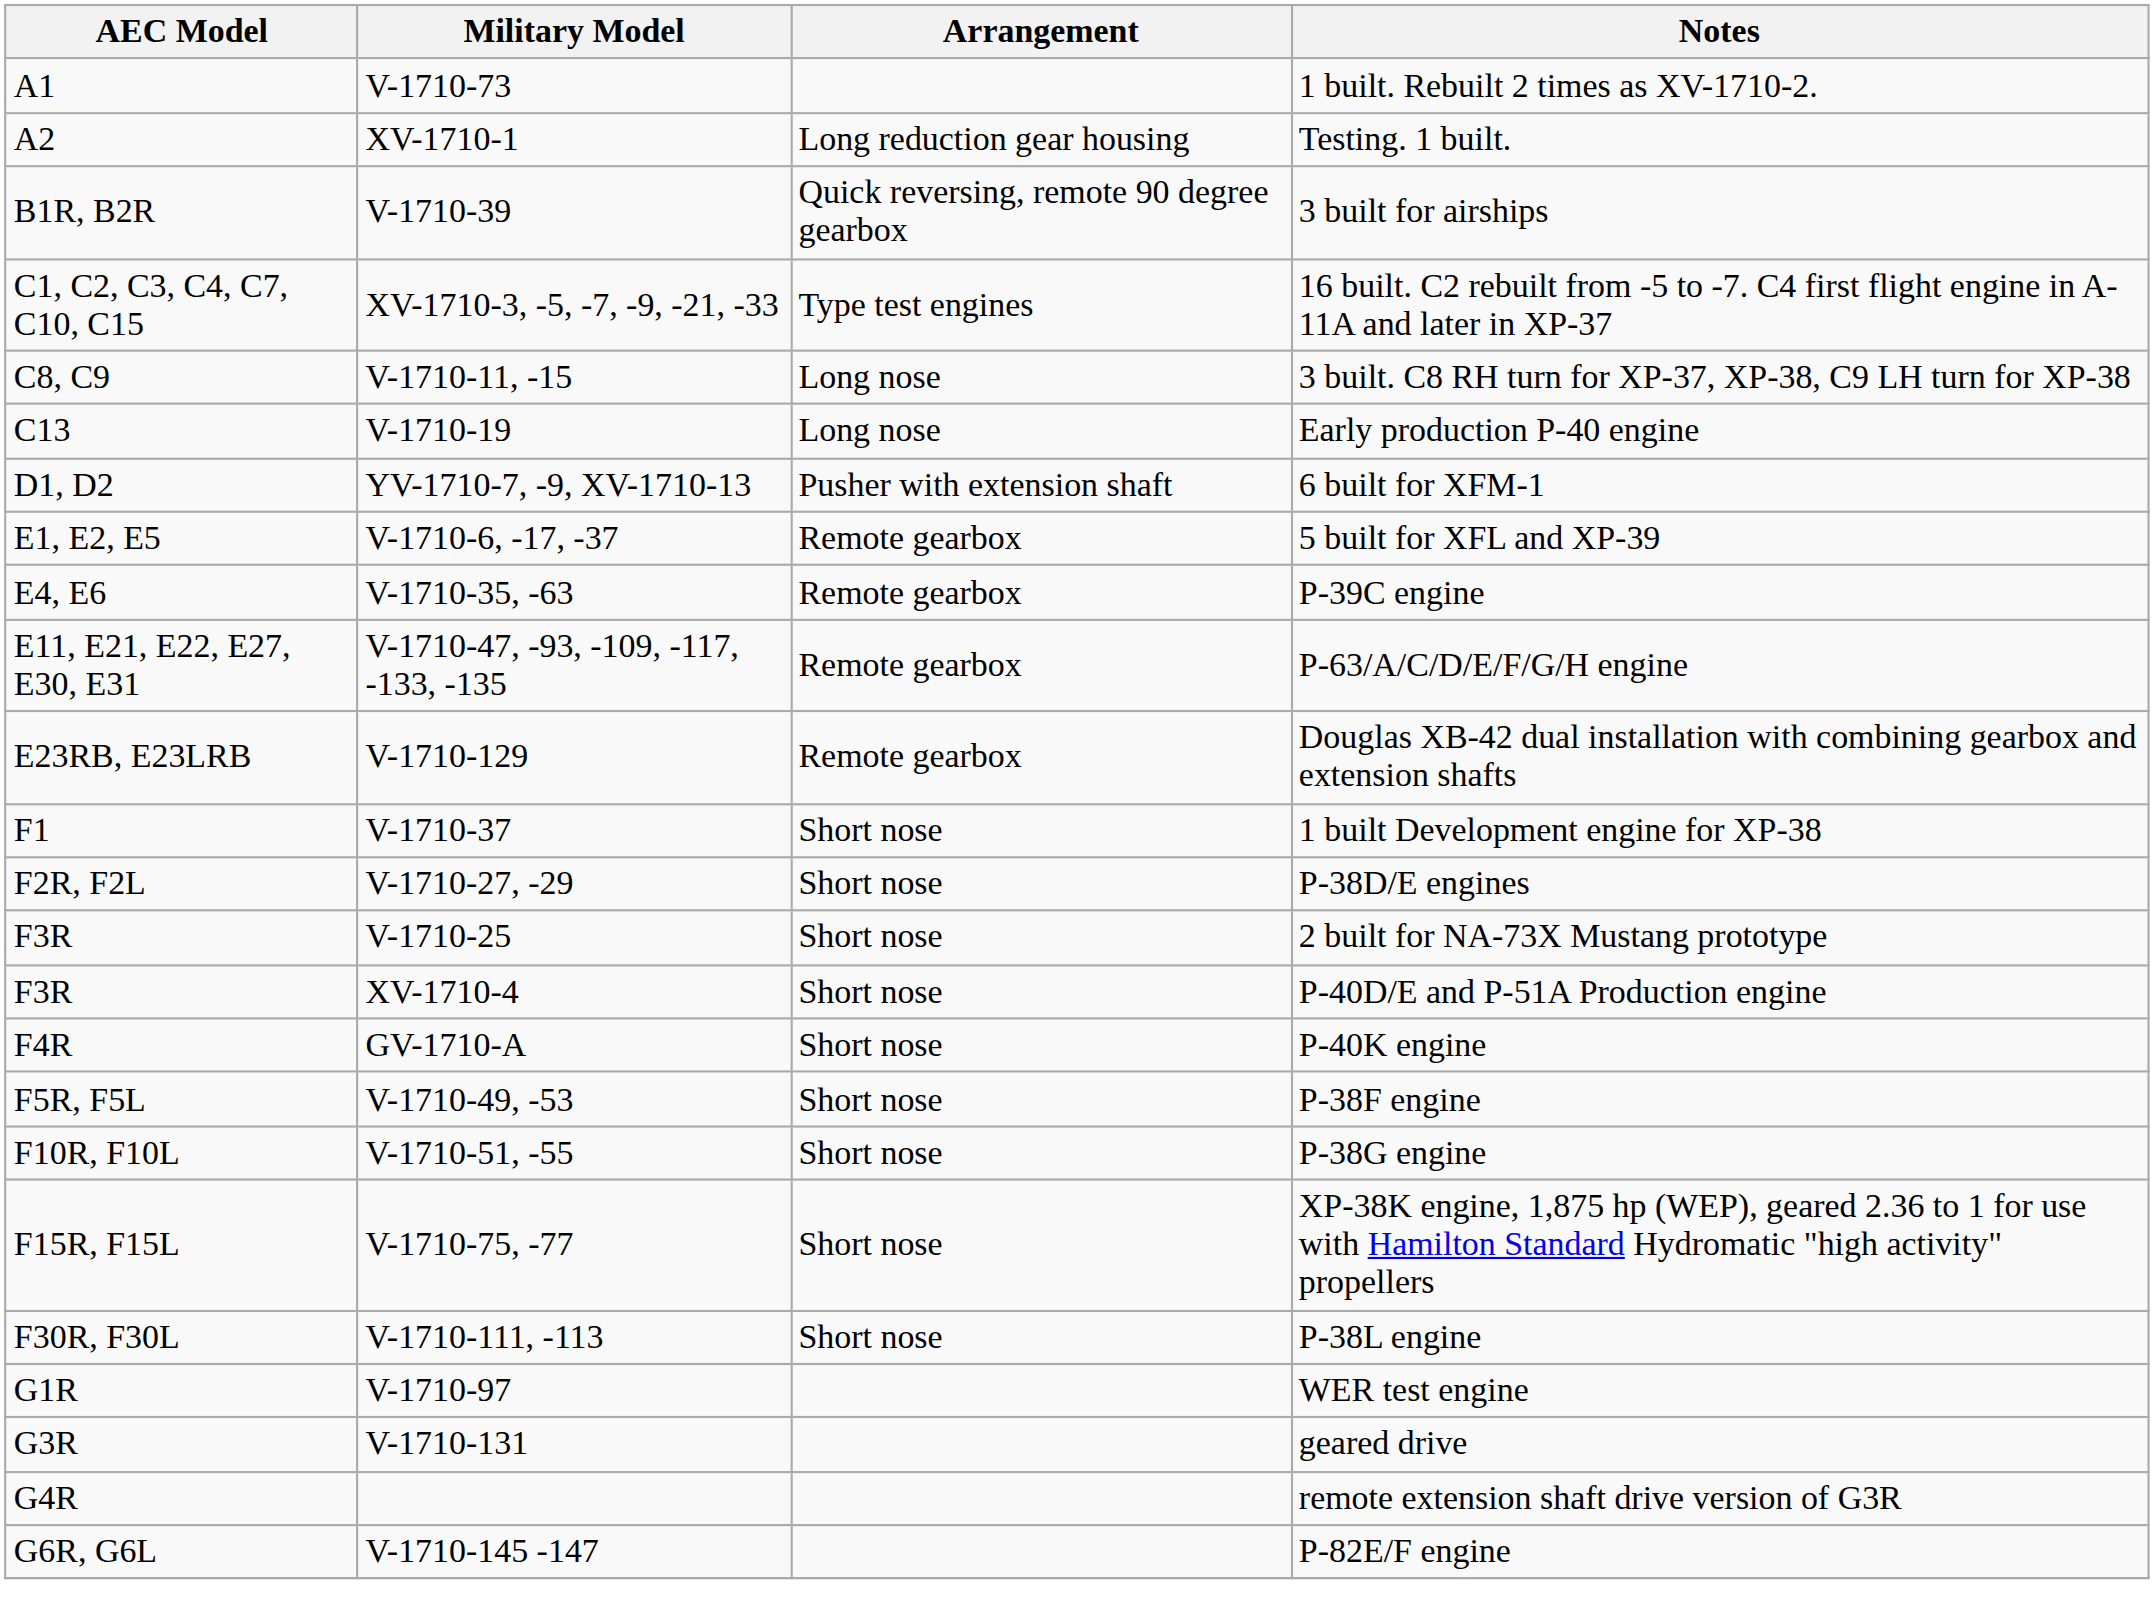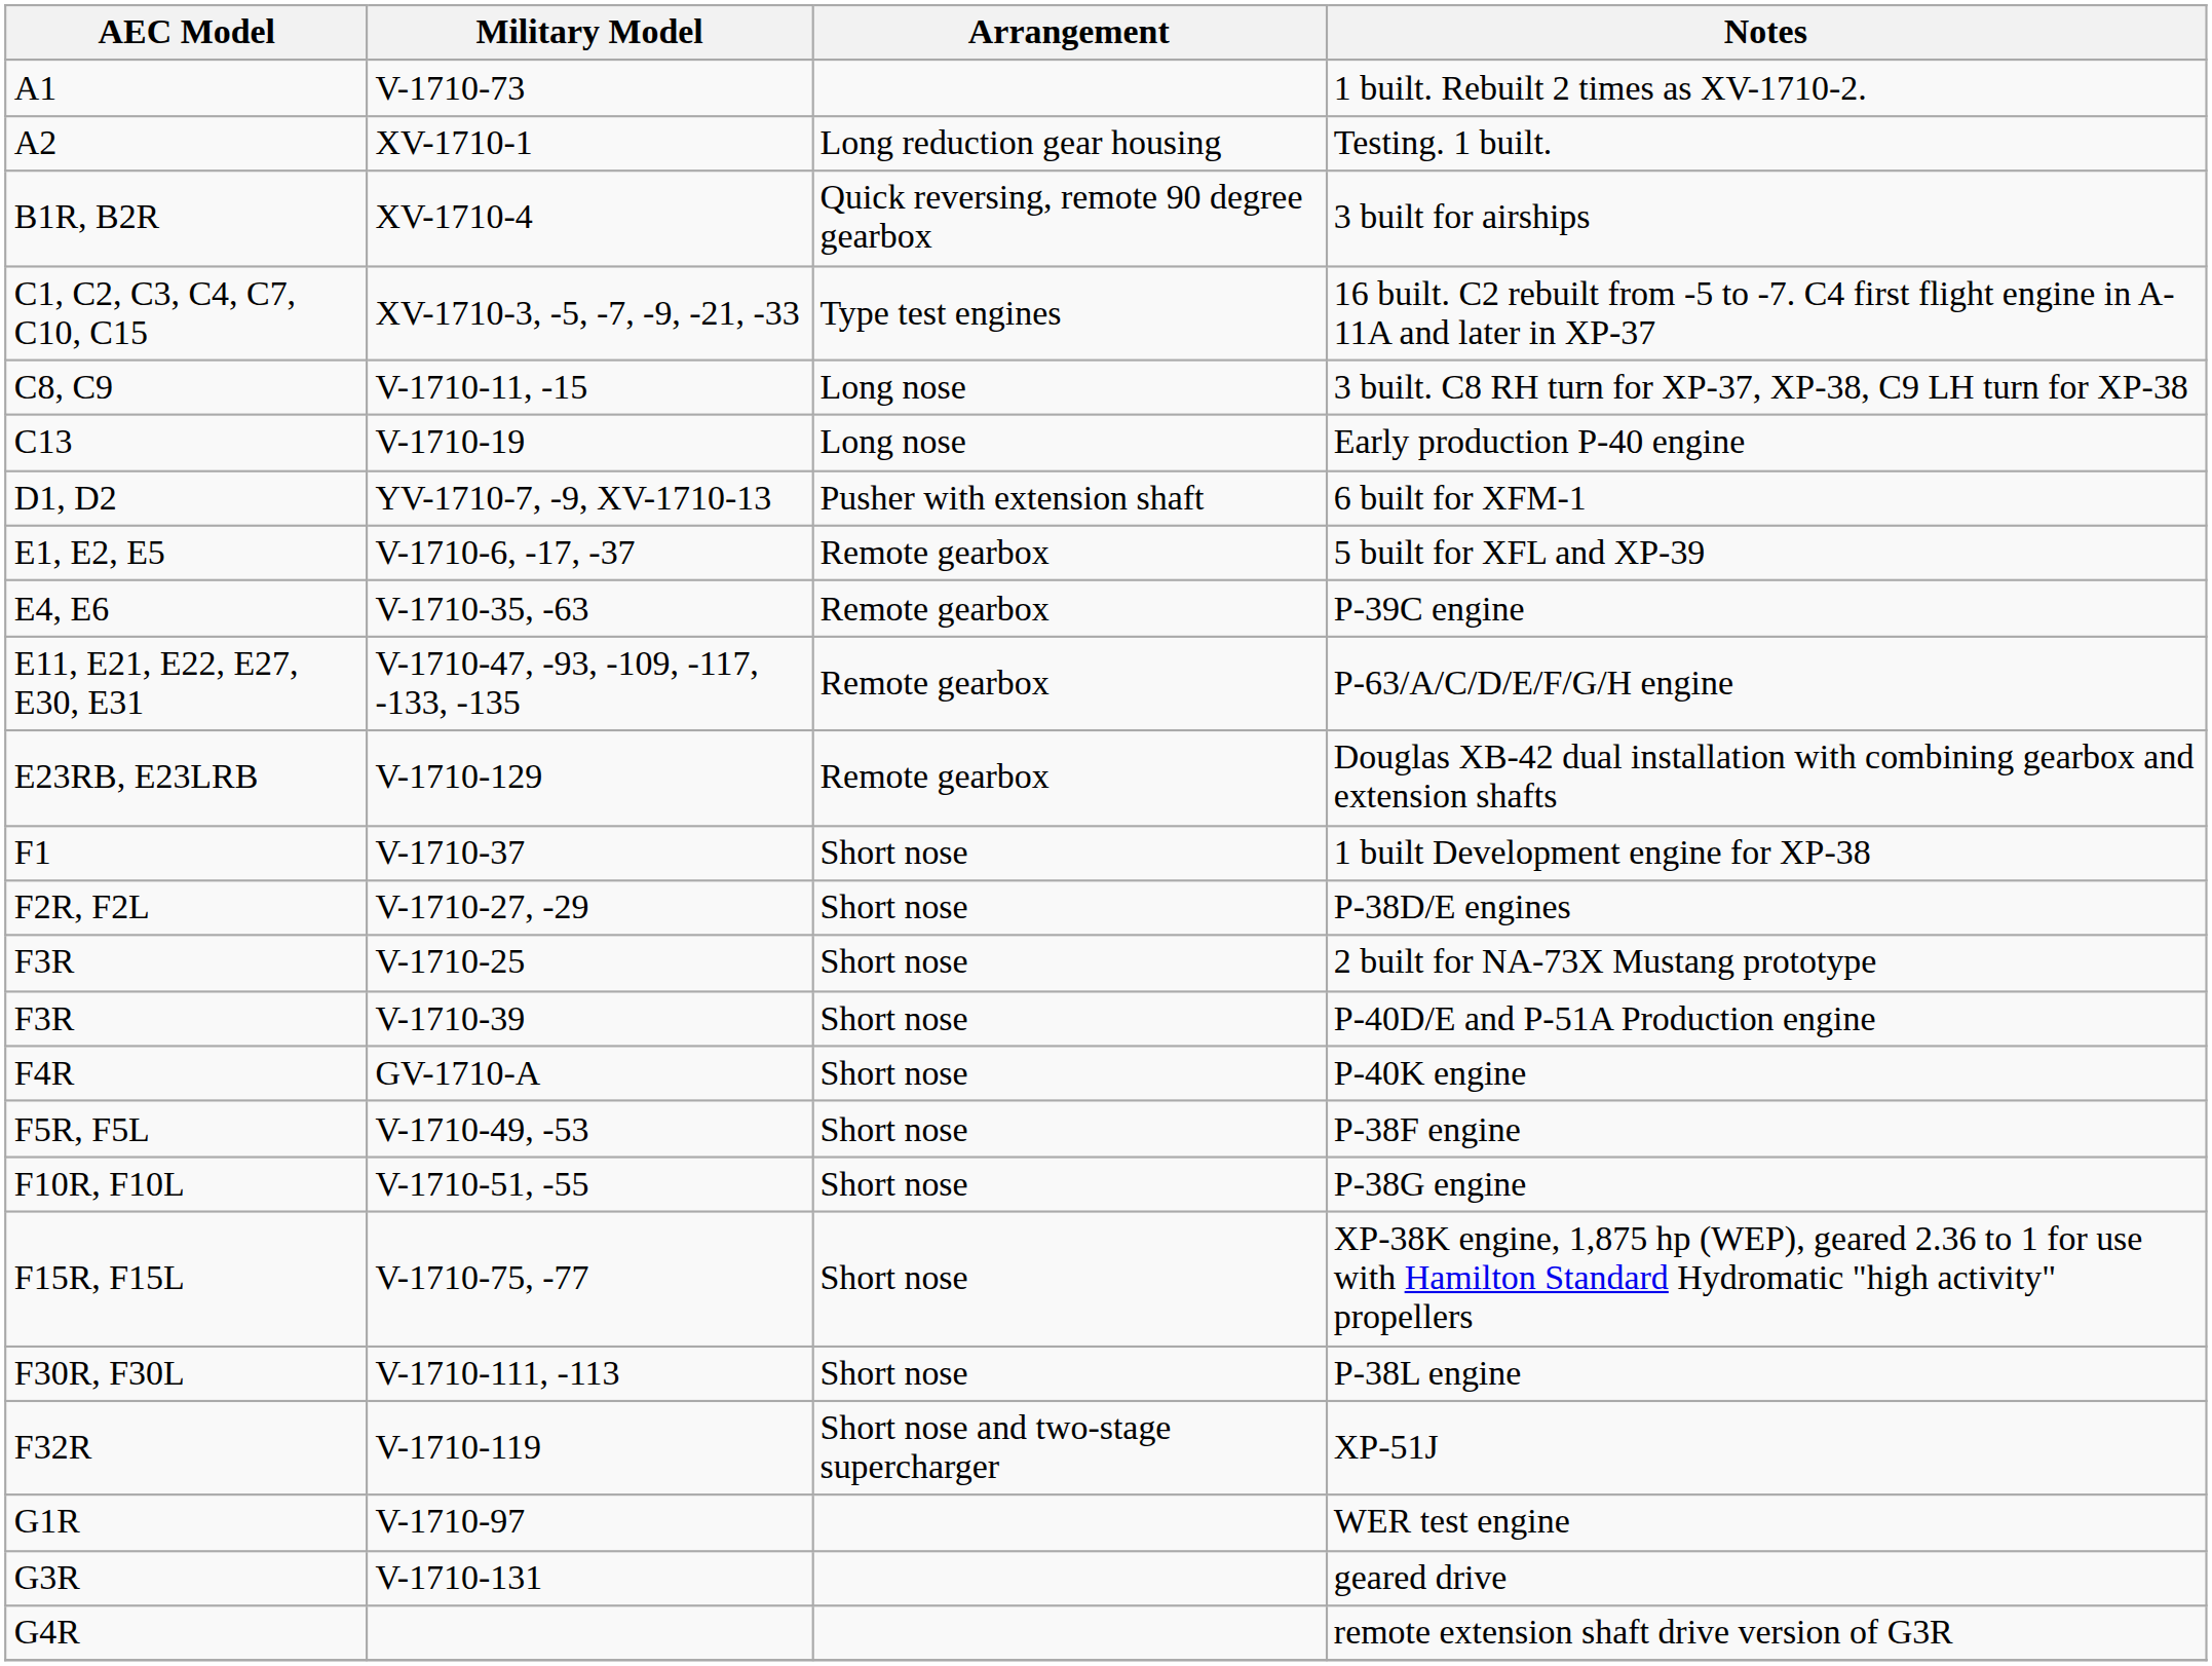3 built for airships | Military Model: V-1710-39 -> XV-1710-4
P-40D/E and P-51A Production engine | Military Model: XV-1710-4 -> V-1710-39
+ row: F32R | V-1710-119 | Short nose and two-stage supercharger | XP-51J
- row: G6R, G6L | V-1710-145 -147 | P-82E/F engine
